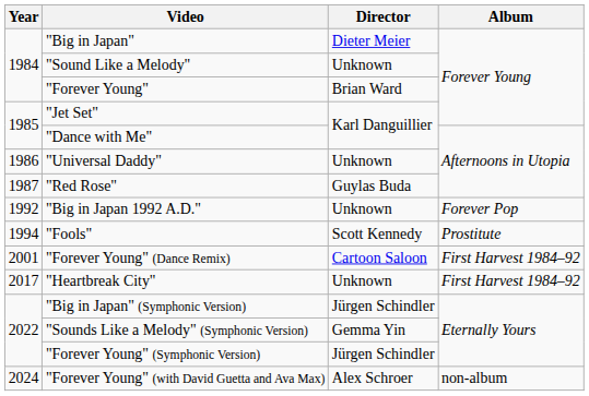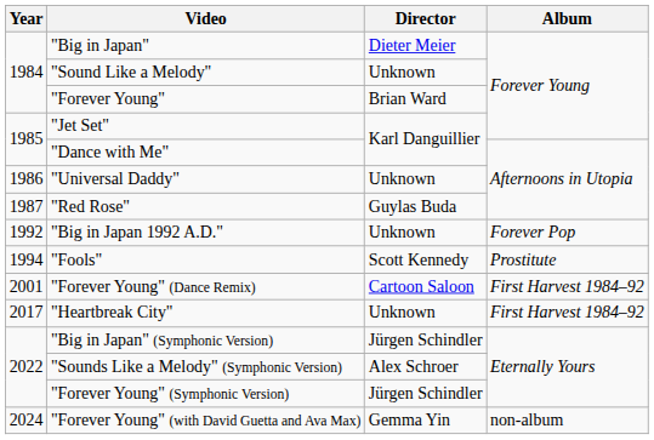"Sounds Like a Melody" (Symphonic Version) | Director: Gemma Yin -> Alex Schroer
"Forever Young" (with David Guetta and Ava Max) | Director: Alex Schroer -> Gemma Yin
